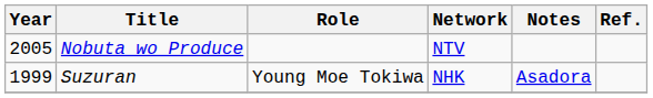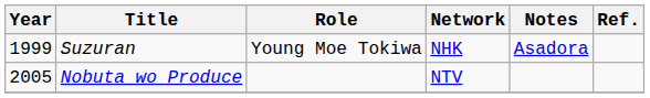rows swapped: Suzuran <-> Nobuta wo Produce
